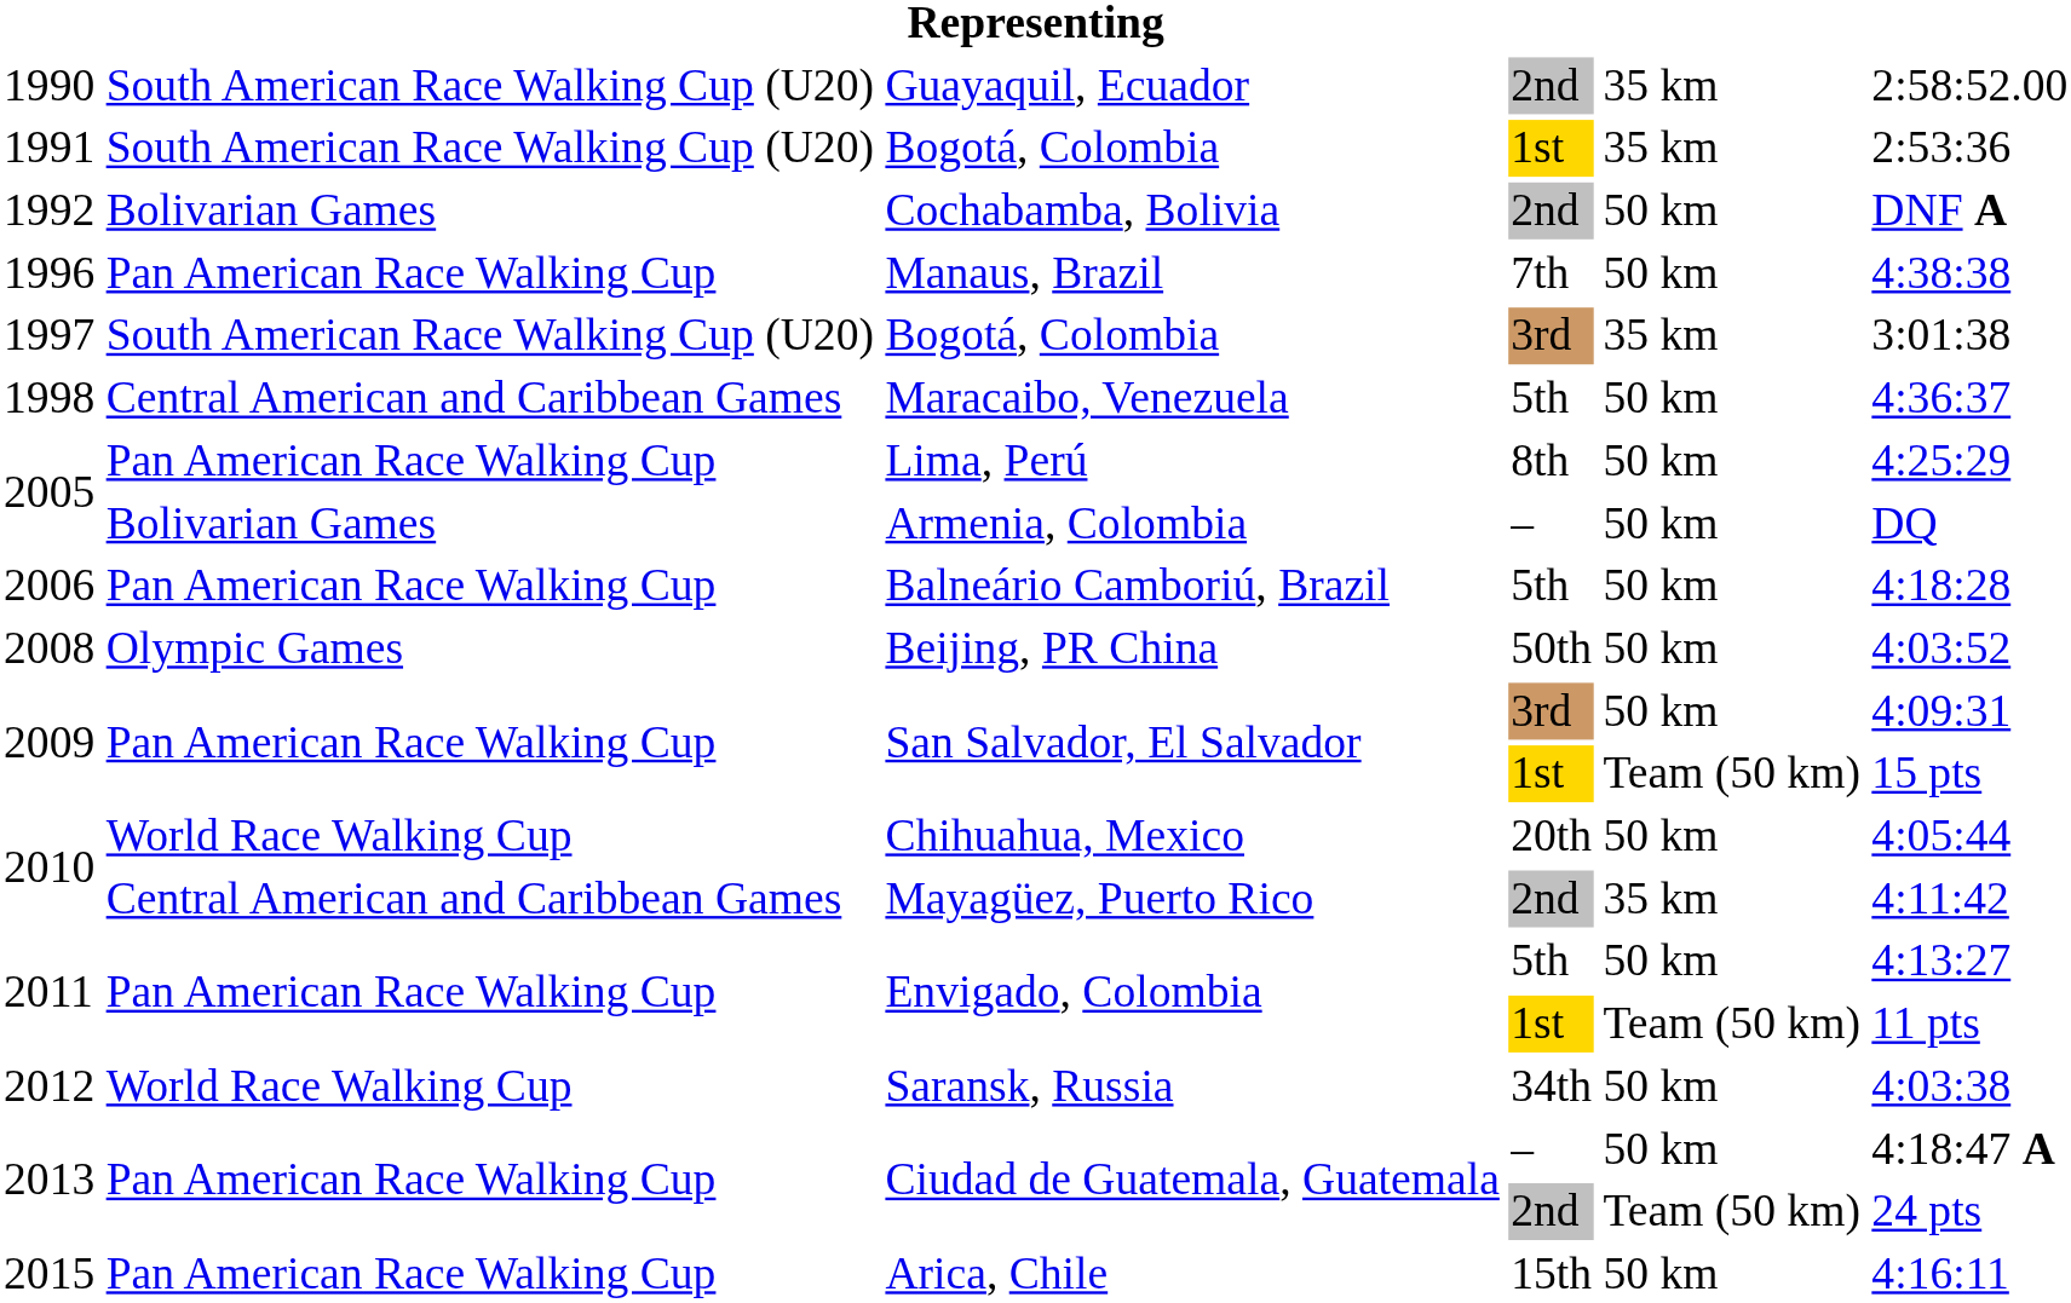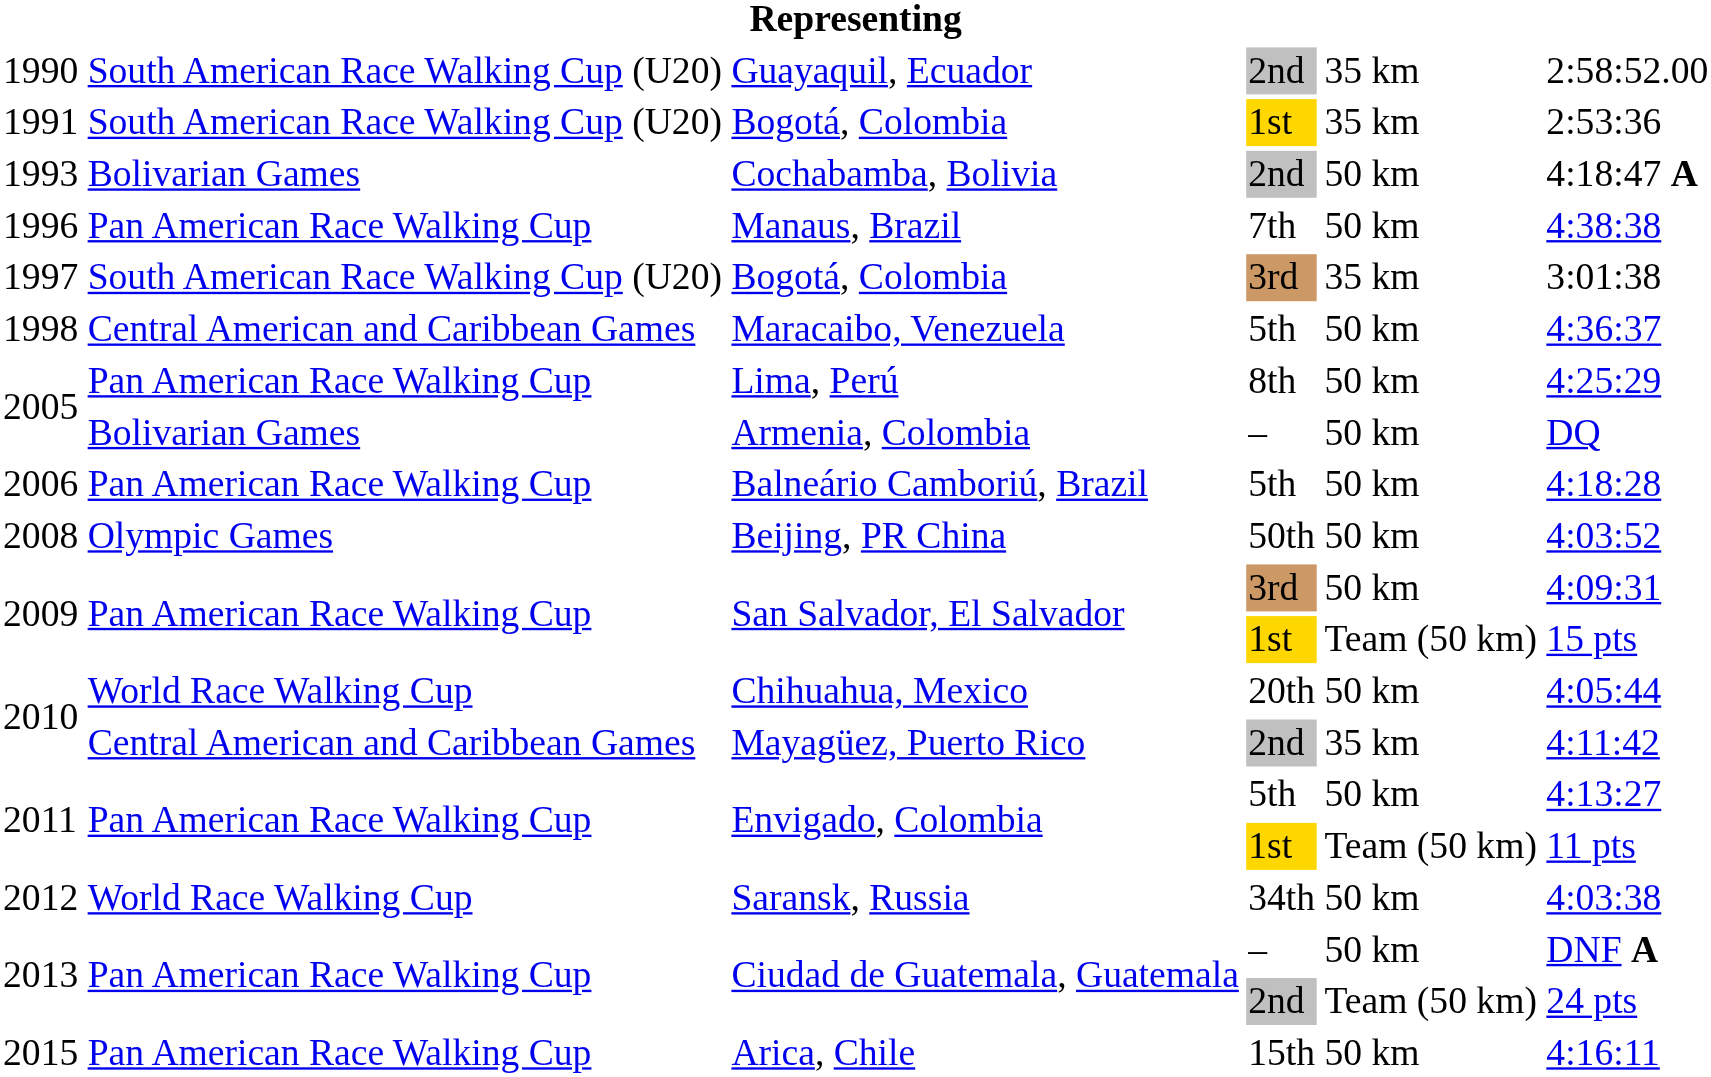Cochabamba, Bolivia | column 1: 1992 -> 1993
Cochabamba, Bolivia | column 6: DNF A -> 4:18:47 A
Ciudad de Guatemala, Guatemala / – | column 6: 4:18:47 A -> DNF A
